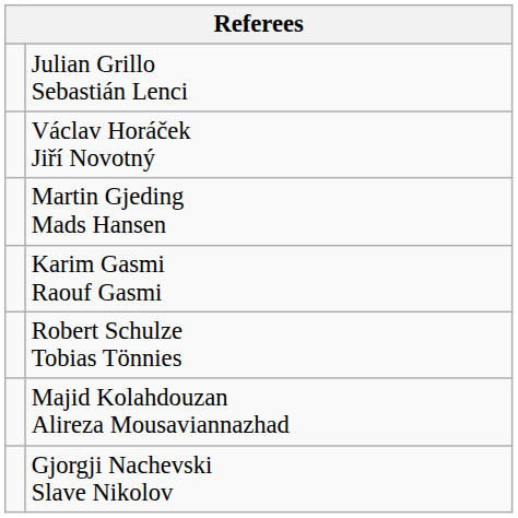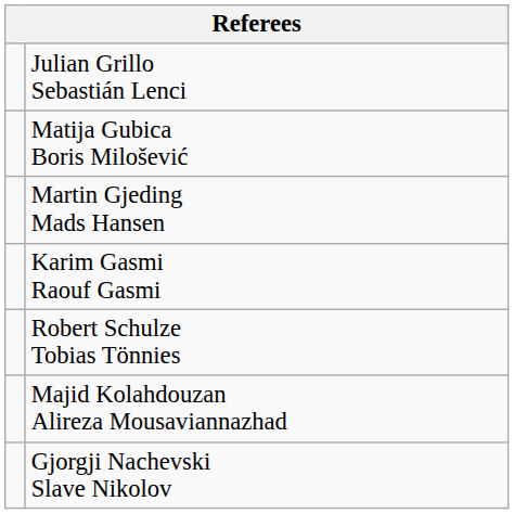+ row: Matija Gubica Boris Milošević
- row: Václav Horáček Jiří Novotný
